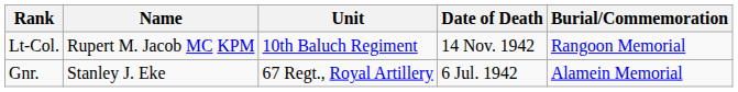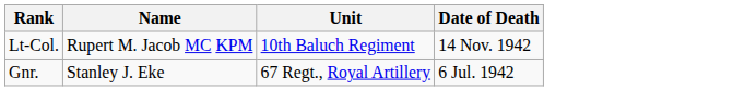- column: Burial/Commemoration | Rangoon Memorial | Alamein Memorial
